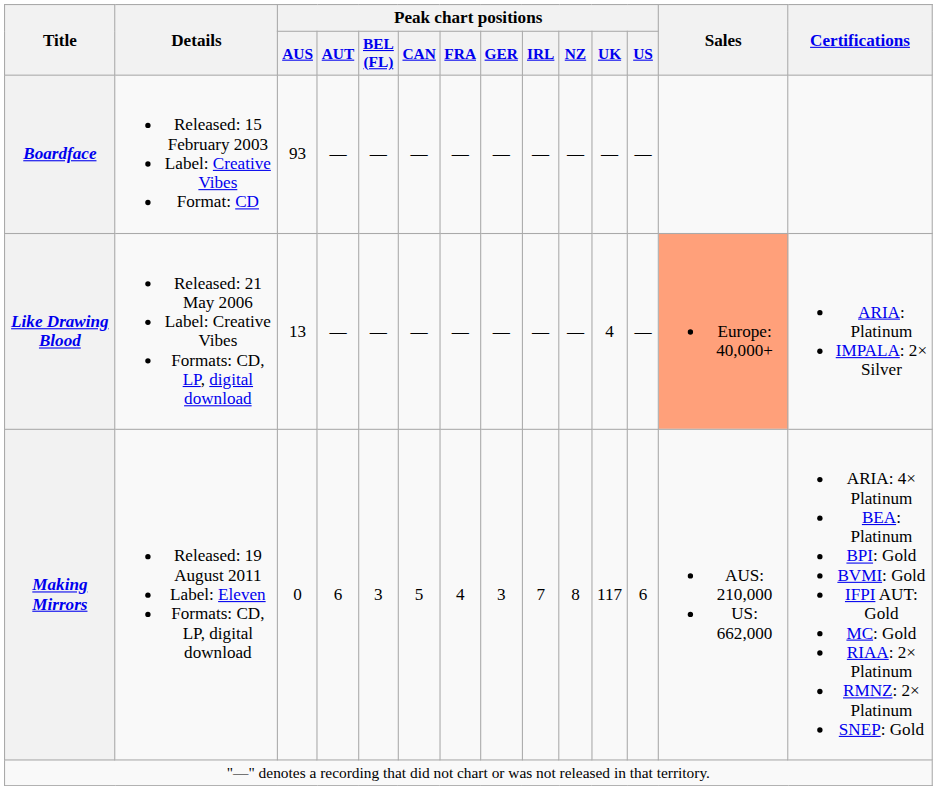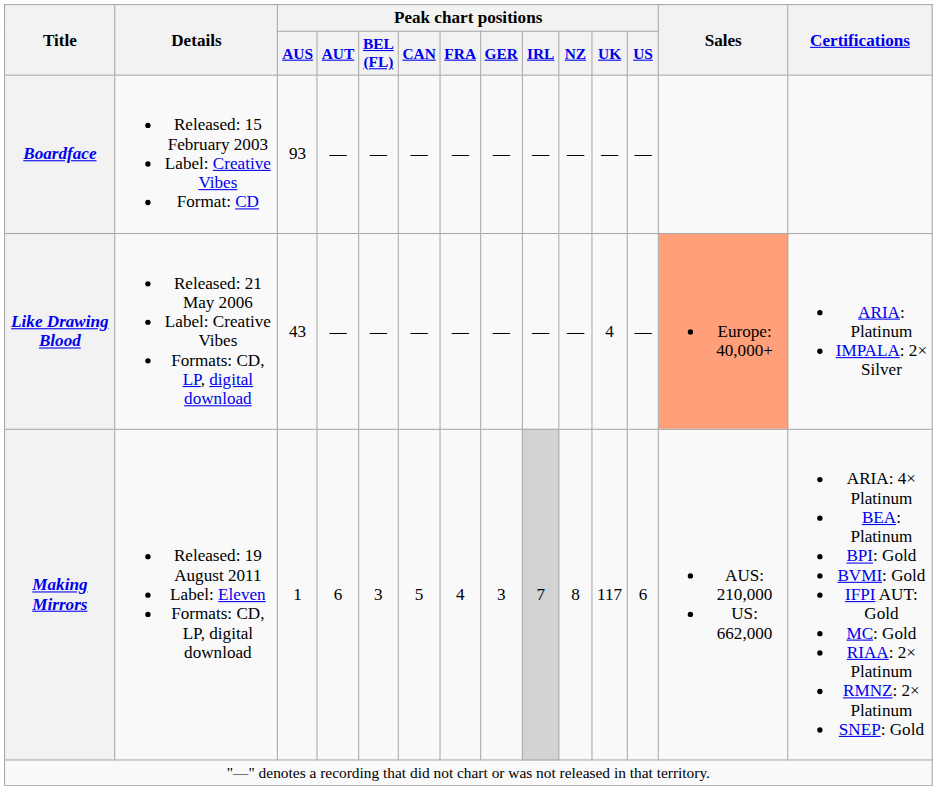Like Drawing Blood | Peak chart positions / AUS: 13 -> 43
Making Mirrors | Peak chart positions / AUS: 0 -> 1
Making Mirrors | Peak chart positions / IRL: no background -> lightgrey background
